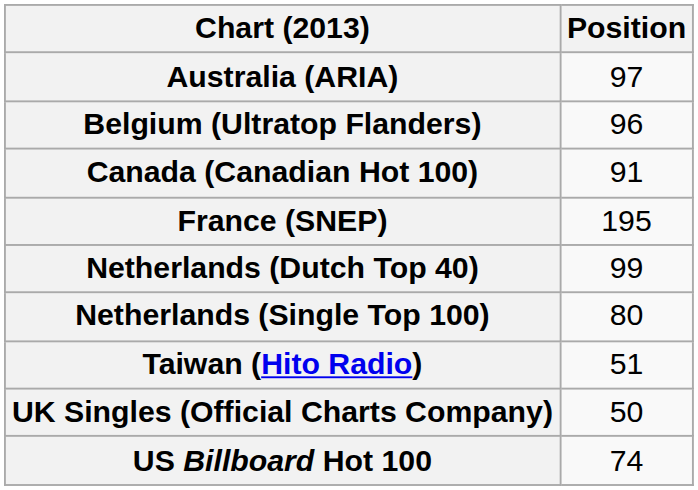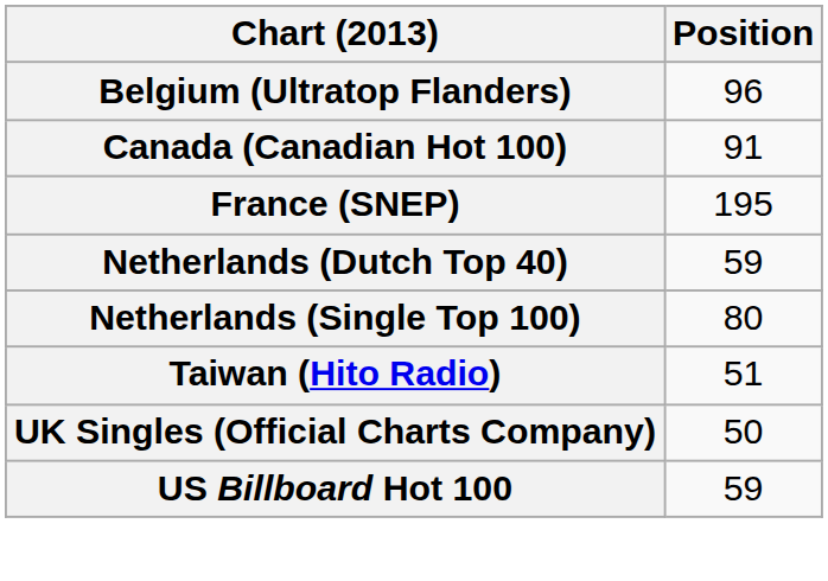- row: Australia (ARIA) | 97
Netherlands (Dutch Top 40) | Position: 99 -> 59
US Billboard Hot 100 | Position: 74 -> 59
